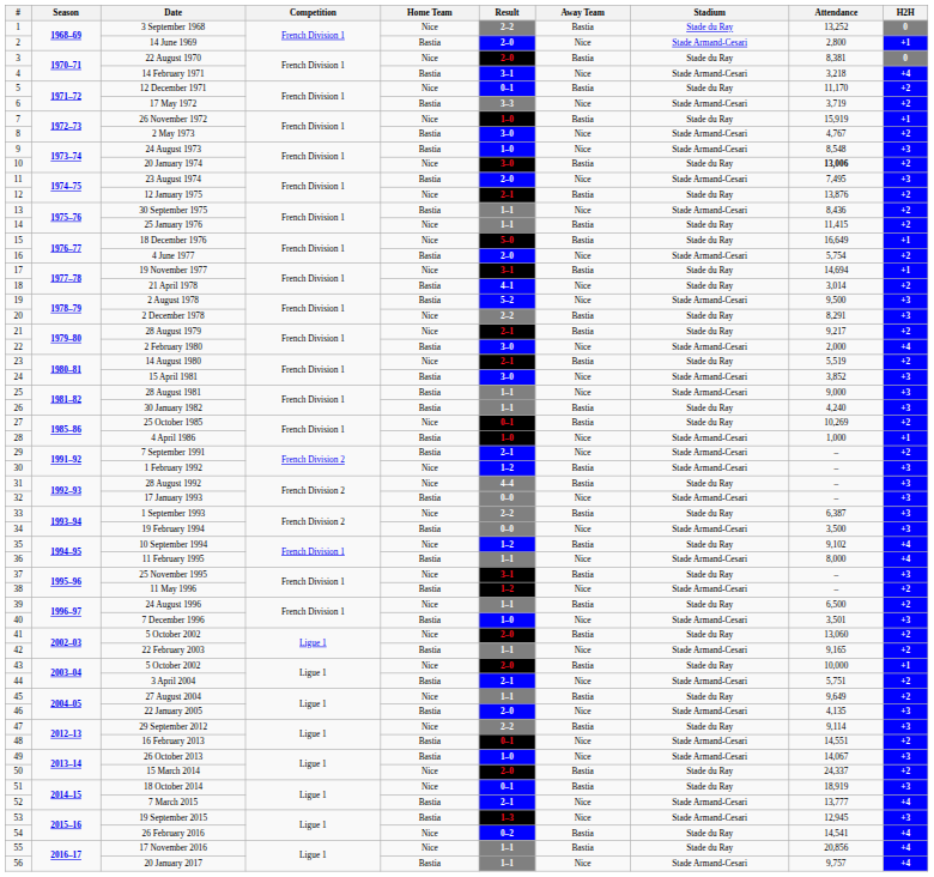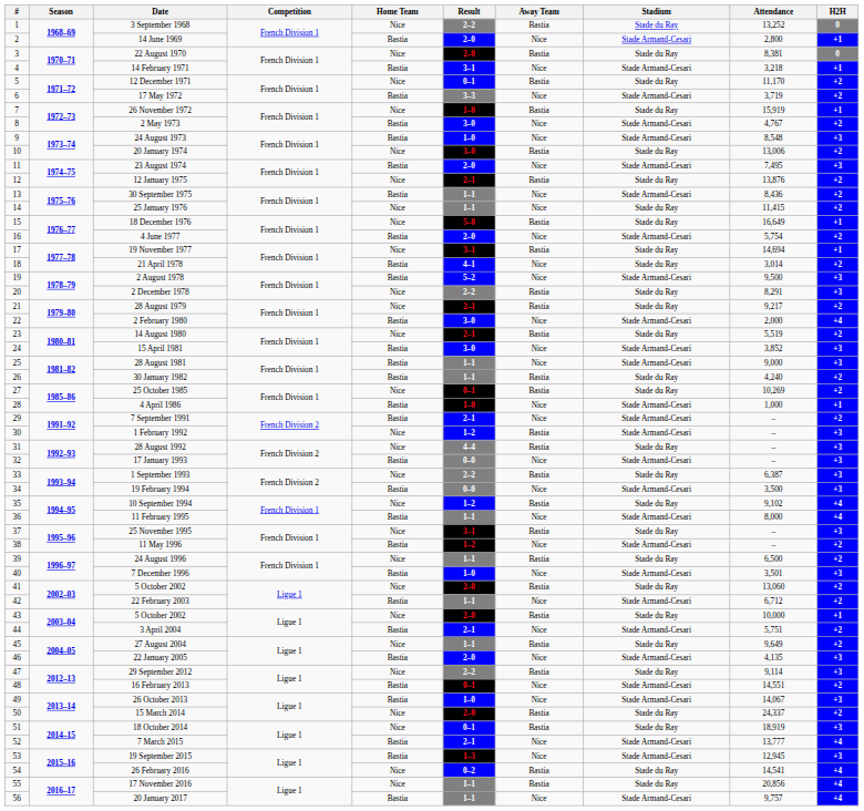14 February 1971 | H2H: +4 -> +1
20 January 1974 | Attendance: bold -> normal
25 January 1976 | Away Team: Bastia -> Nice
30 January 1982 | H2H: +3 -> +2
22 February 2003 | Attendance: 9,165 -> 6,712
